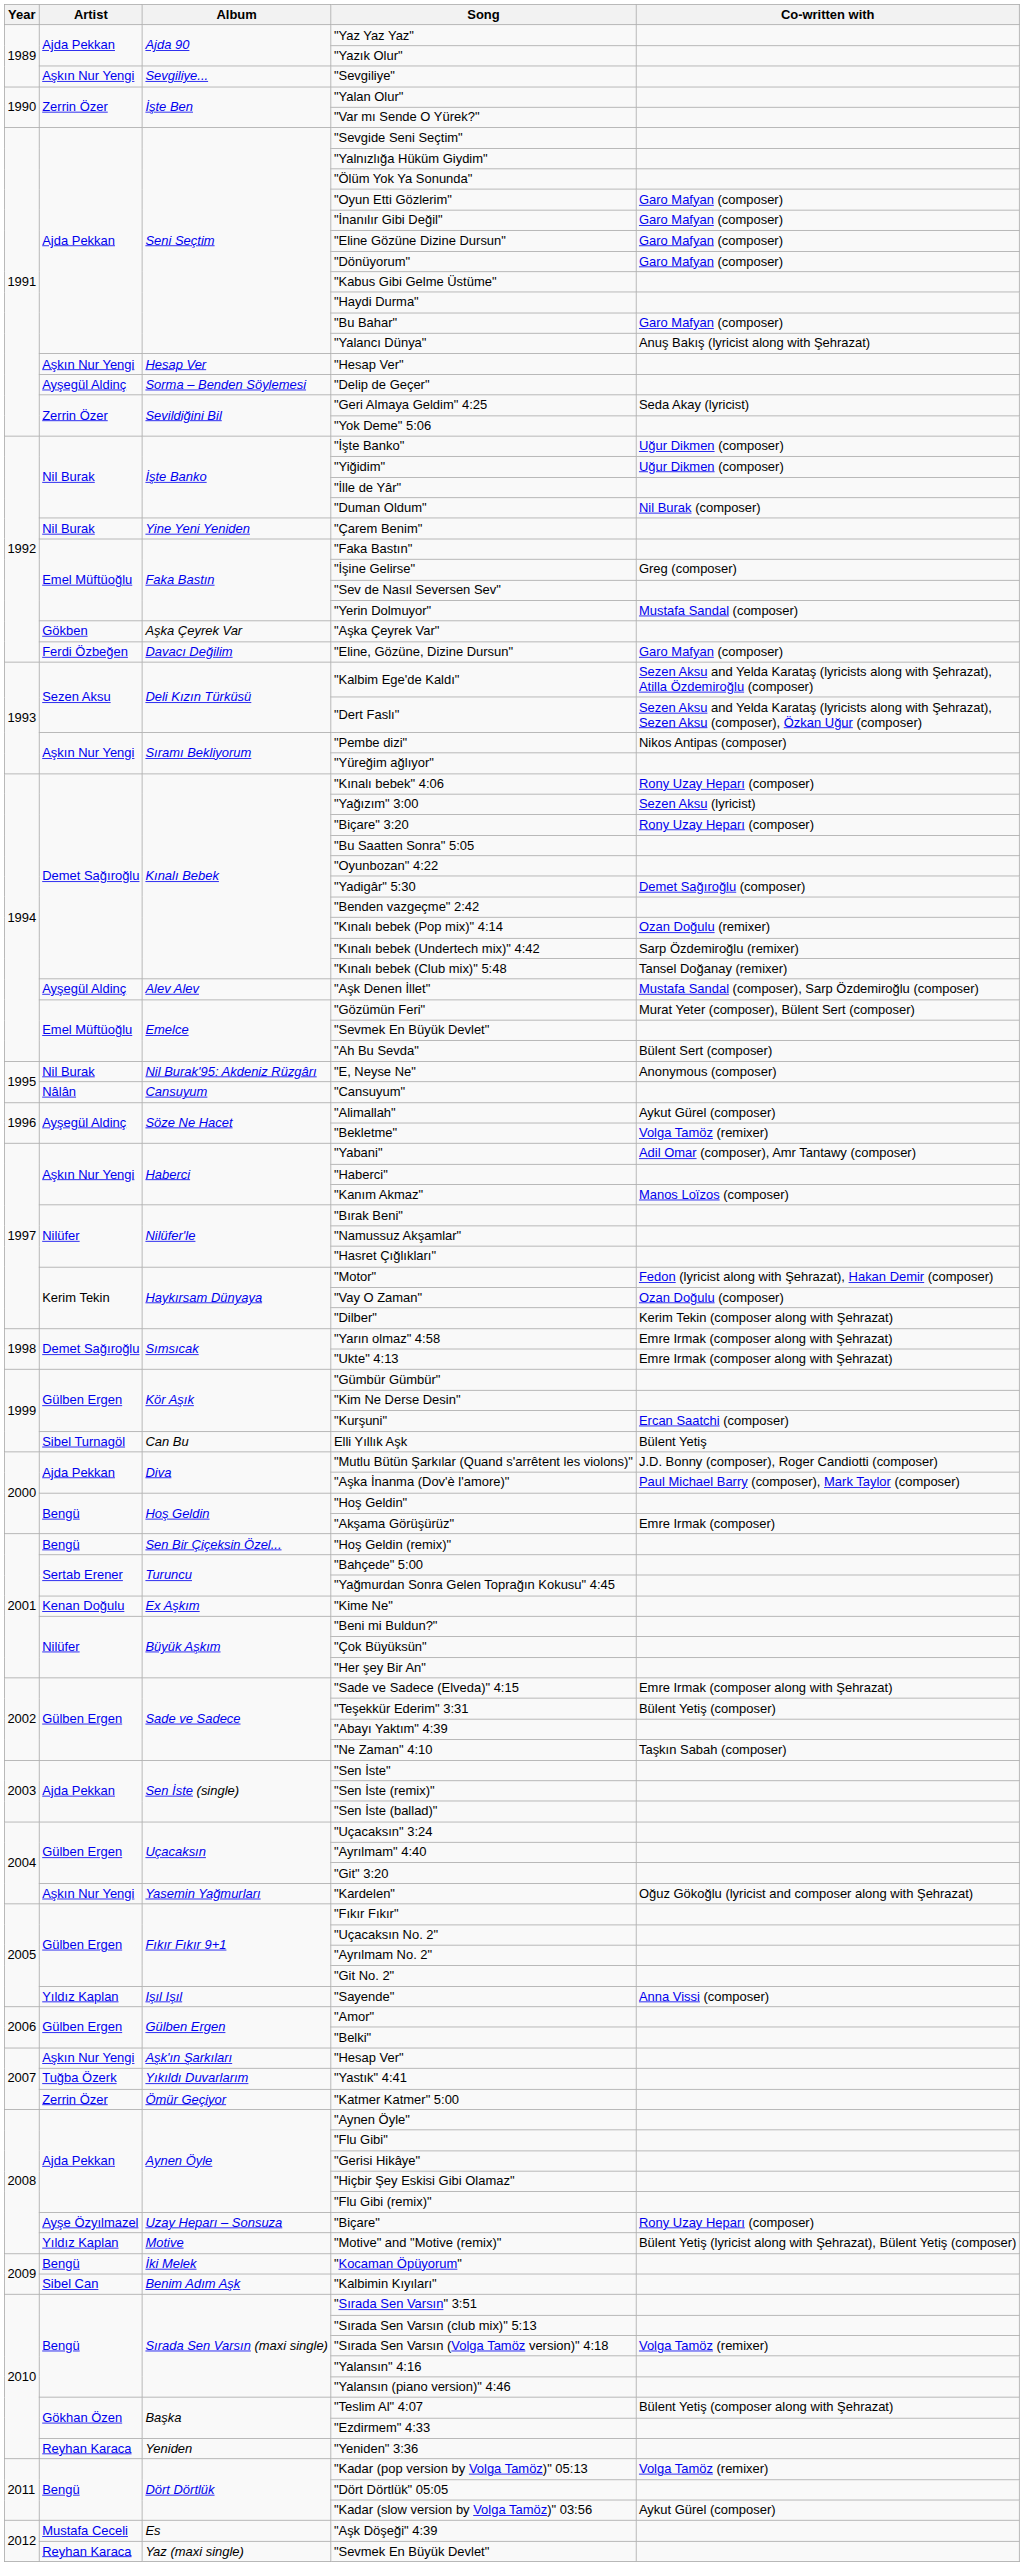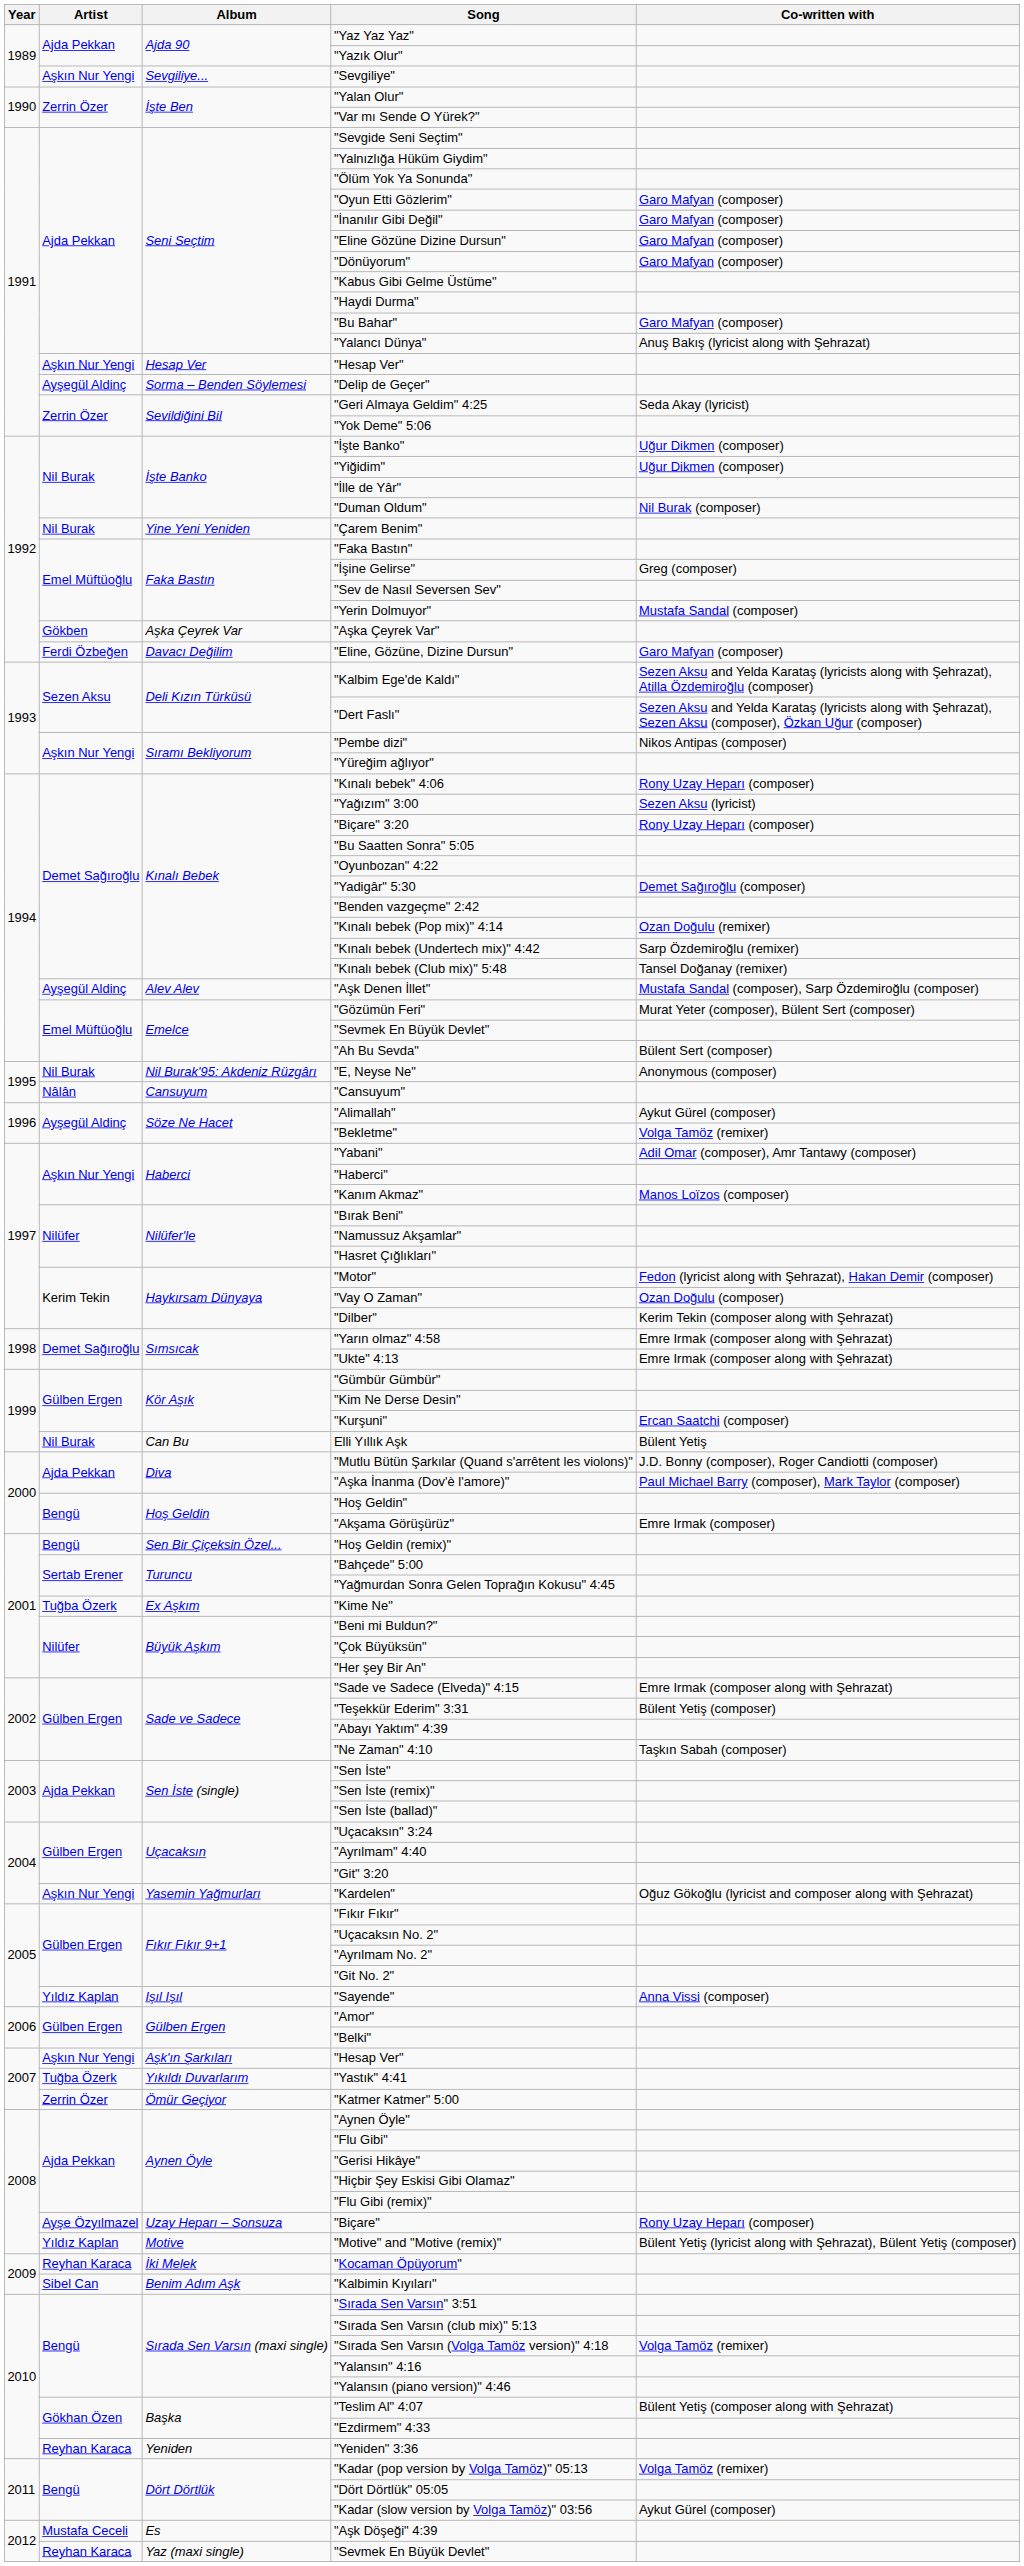Elli Yıllık Aşk | Artist: Sibel Turnagöl -> Nil Burak
"Kime Ne" | Artist: Kenan Doğulu -> Tuğba Özerk
"Kocaman Öpüyorum" | Artist: Bengü -> Reyhan Karaca
